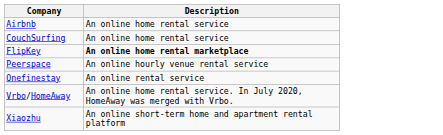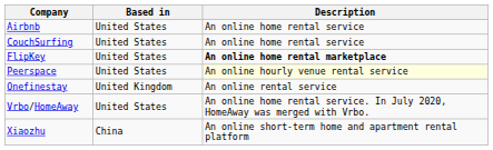+ column: Based in | United States | United States | United States | United States | United Kingdom | United States | China
Peerspace | Description: no background -> lightyellow background
